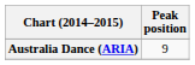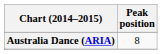Australia Dance (ARIA) | Peak position: 9 -> 8
